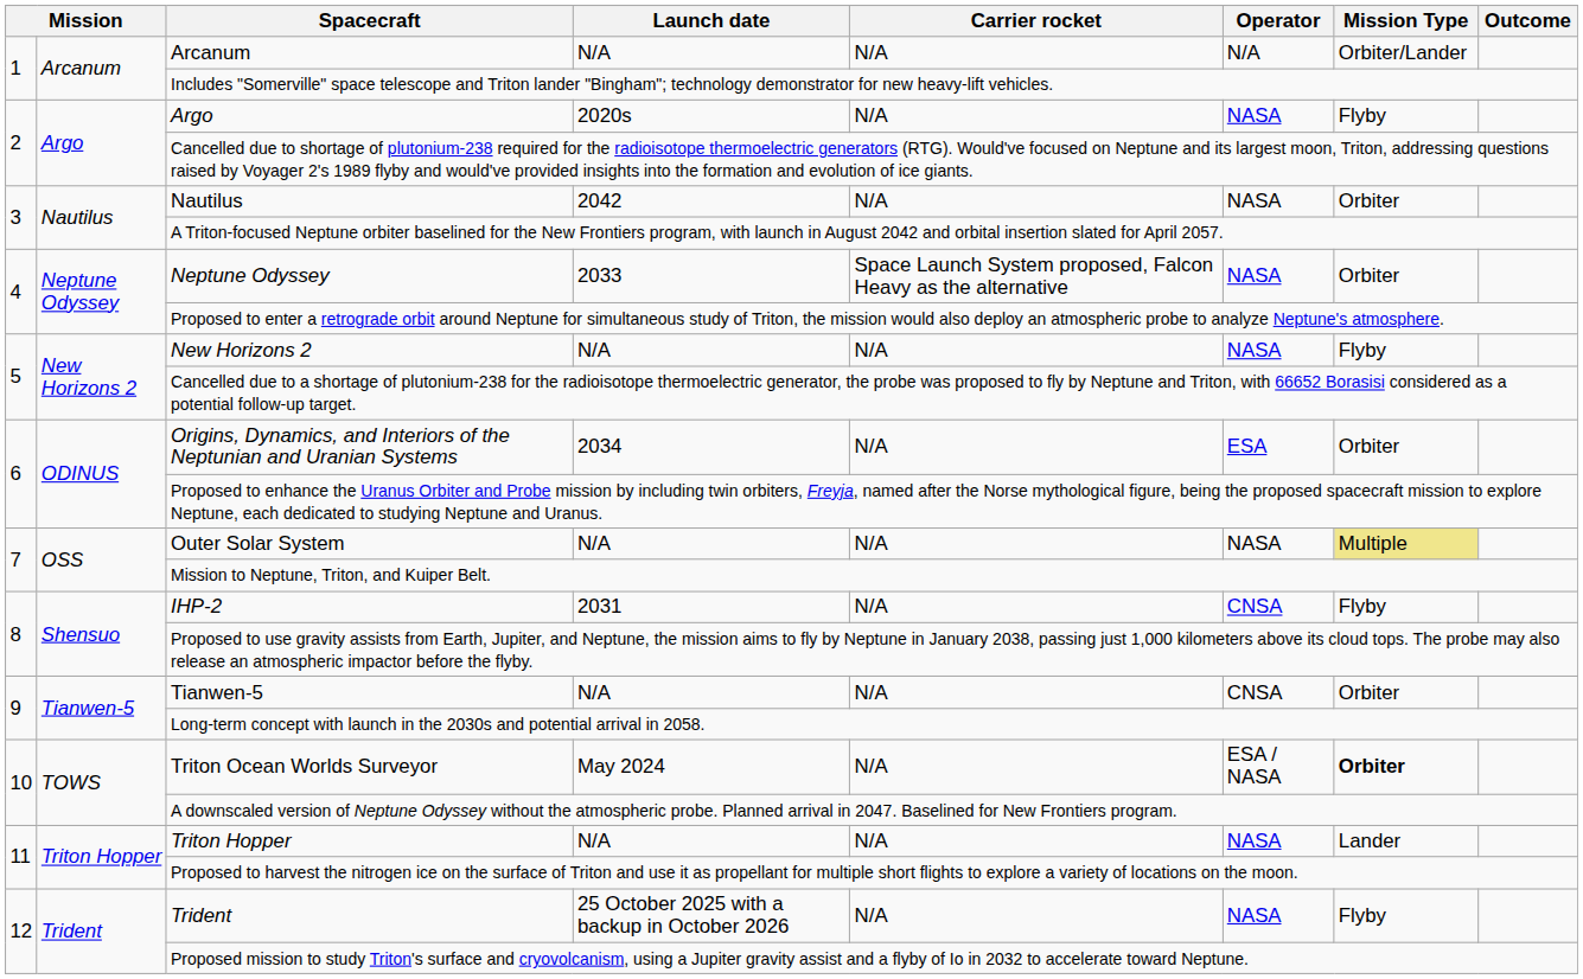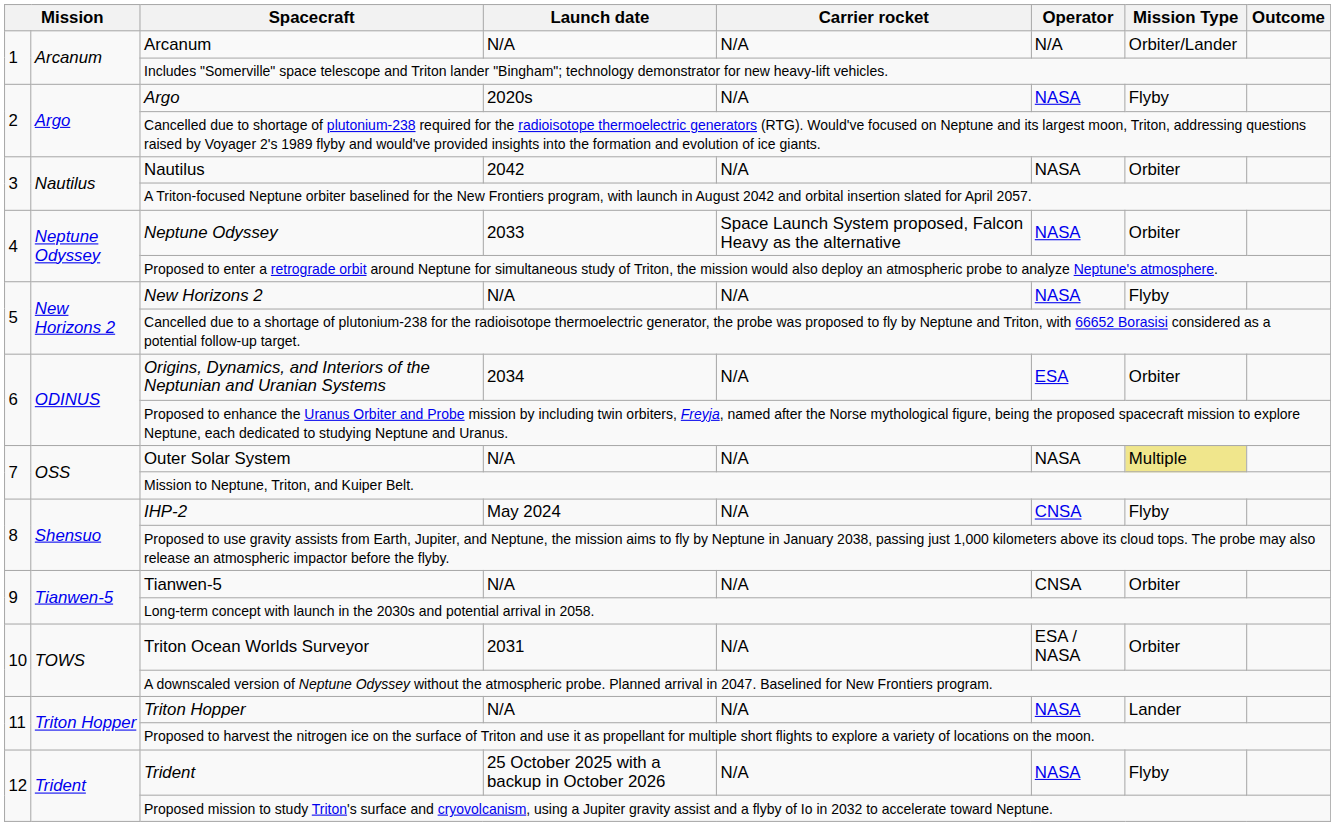IHP-2 | Launch date: 2031 -> May 2024
Triton Ocean Worlds Surveyor | Launch date: May 2024 -> 2031
Triton Ocean Worlds Surveyor | Mission Type: bold -> normal
